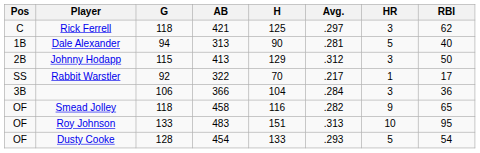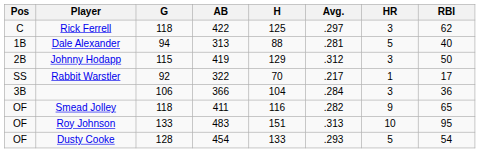Rick Ferrell | AB: 421 -> 422
Dale Alexander | H: 90 -> 88
Johnny Hodapp | AB: 413 -> 419
Smead Jolley | AB: 458 -> 411
